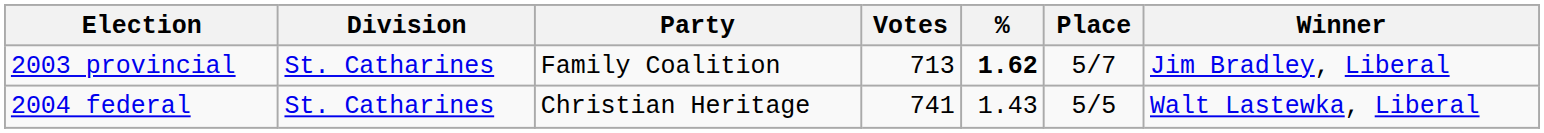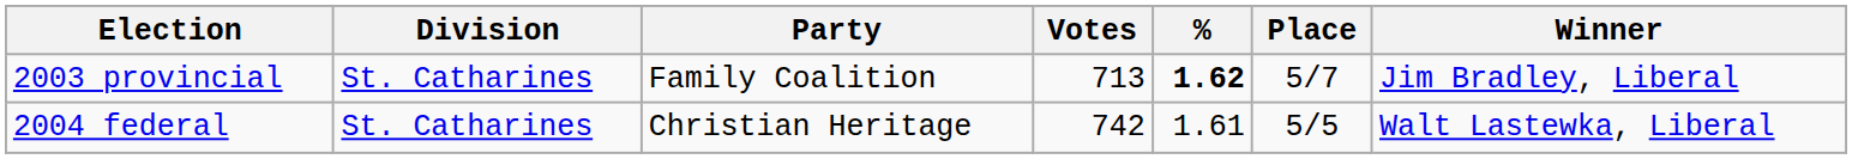2004 federal | Votes: 741 -> 742
2004 federal | %: 1.43 -> 1.61
